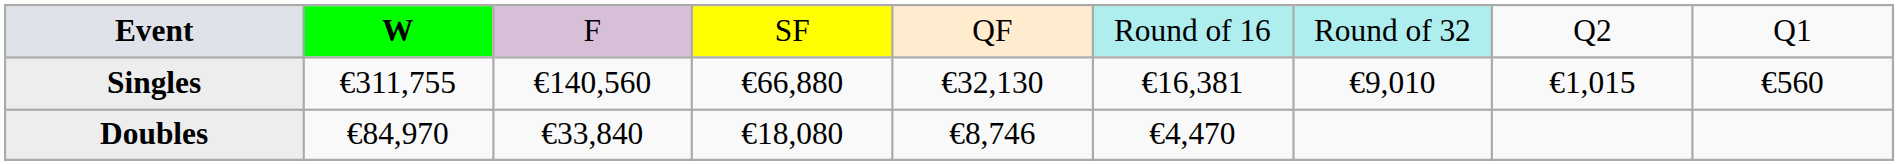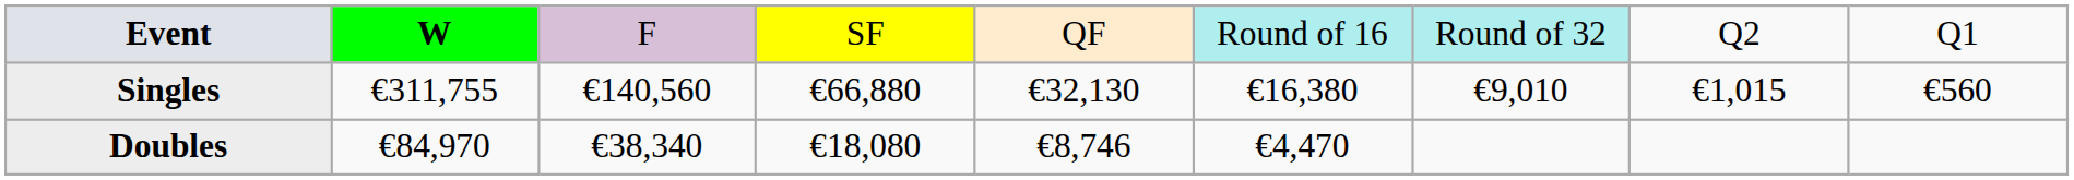Singles | column 6: €16,381 -> €16,380
Doubles | column 3: €33,840 -> €38,340
